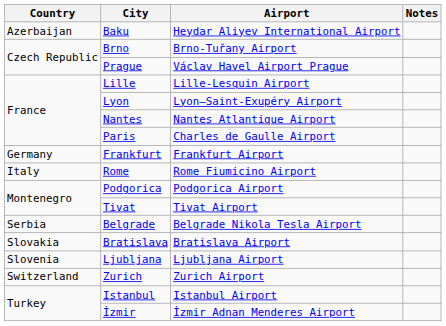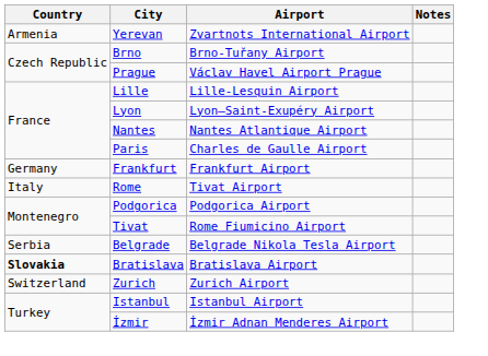+ row: Armenia | Yerevan | Zvartnots International Airport
- row: Azerbaijan | Baku | Heydar Aliyev International Airport
Rome | Airport: Rome Fiumicino Airport -> Tivat Airport
Tivat | Airport: Tivat Airport -> Rome Fiumicino Airport
Bratislava | Country: normal -> bold
- row: Slovenia | Ljubljana | Ljubljana Airport
